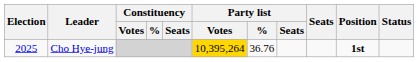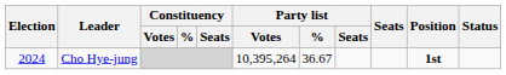Cho Hye-jung | Election: 2025 -> 2024
Cho Hye-jung | Party list / Votes: gold background -> no background
Cho Hye-jung | Party list / %: 36.76 -> 36.67
